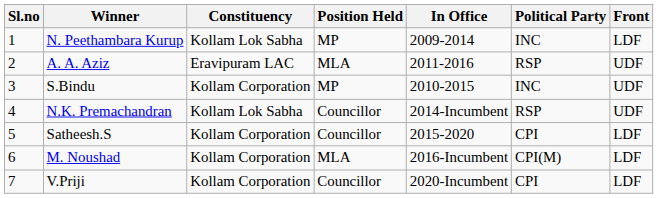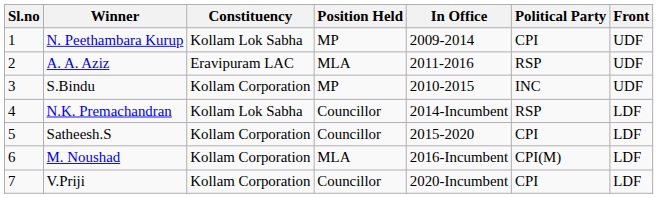N. Peethambara Kurup | Political Party: INC -> CPI
N. Peethambara Kurup | Front: LDF -> UDF
N.K. Premachandran | Front: UDF -> LDF
